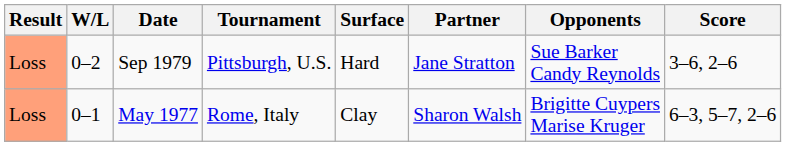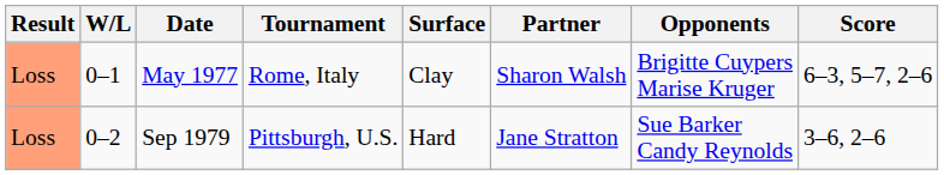rows swapped: May 1977 <-> Sep 1979
